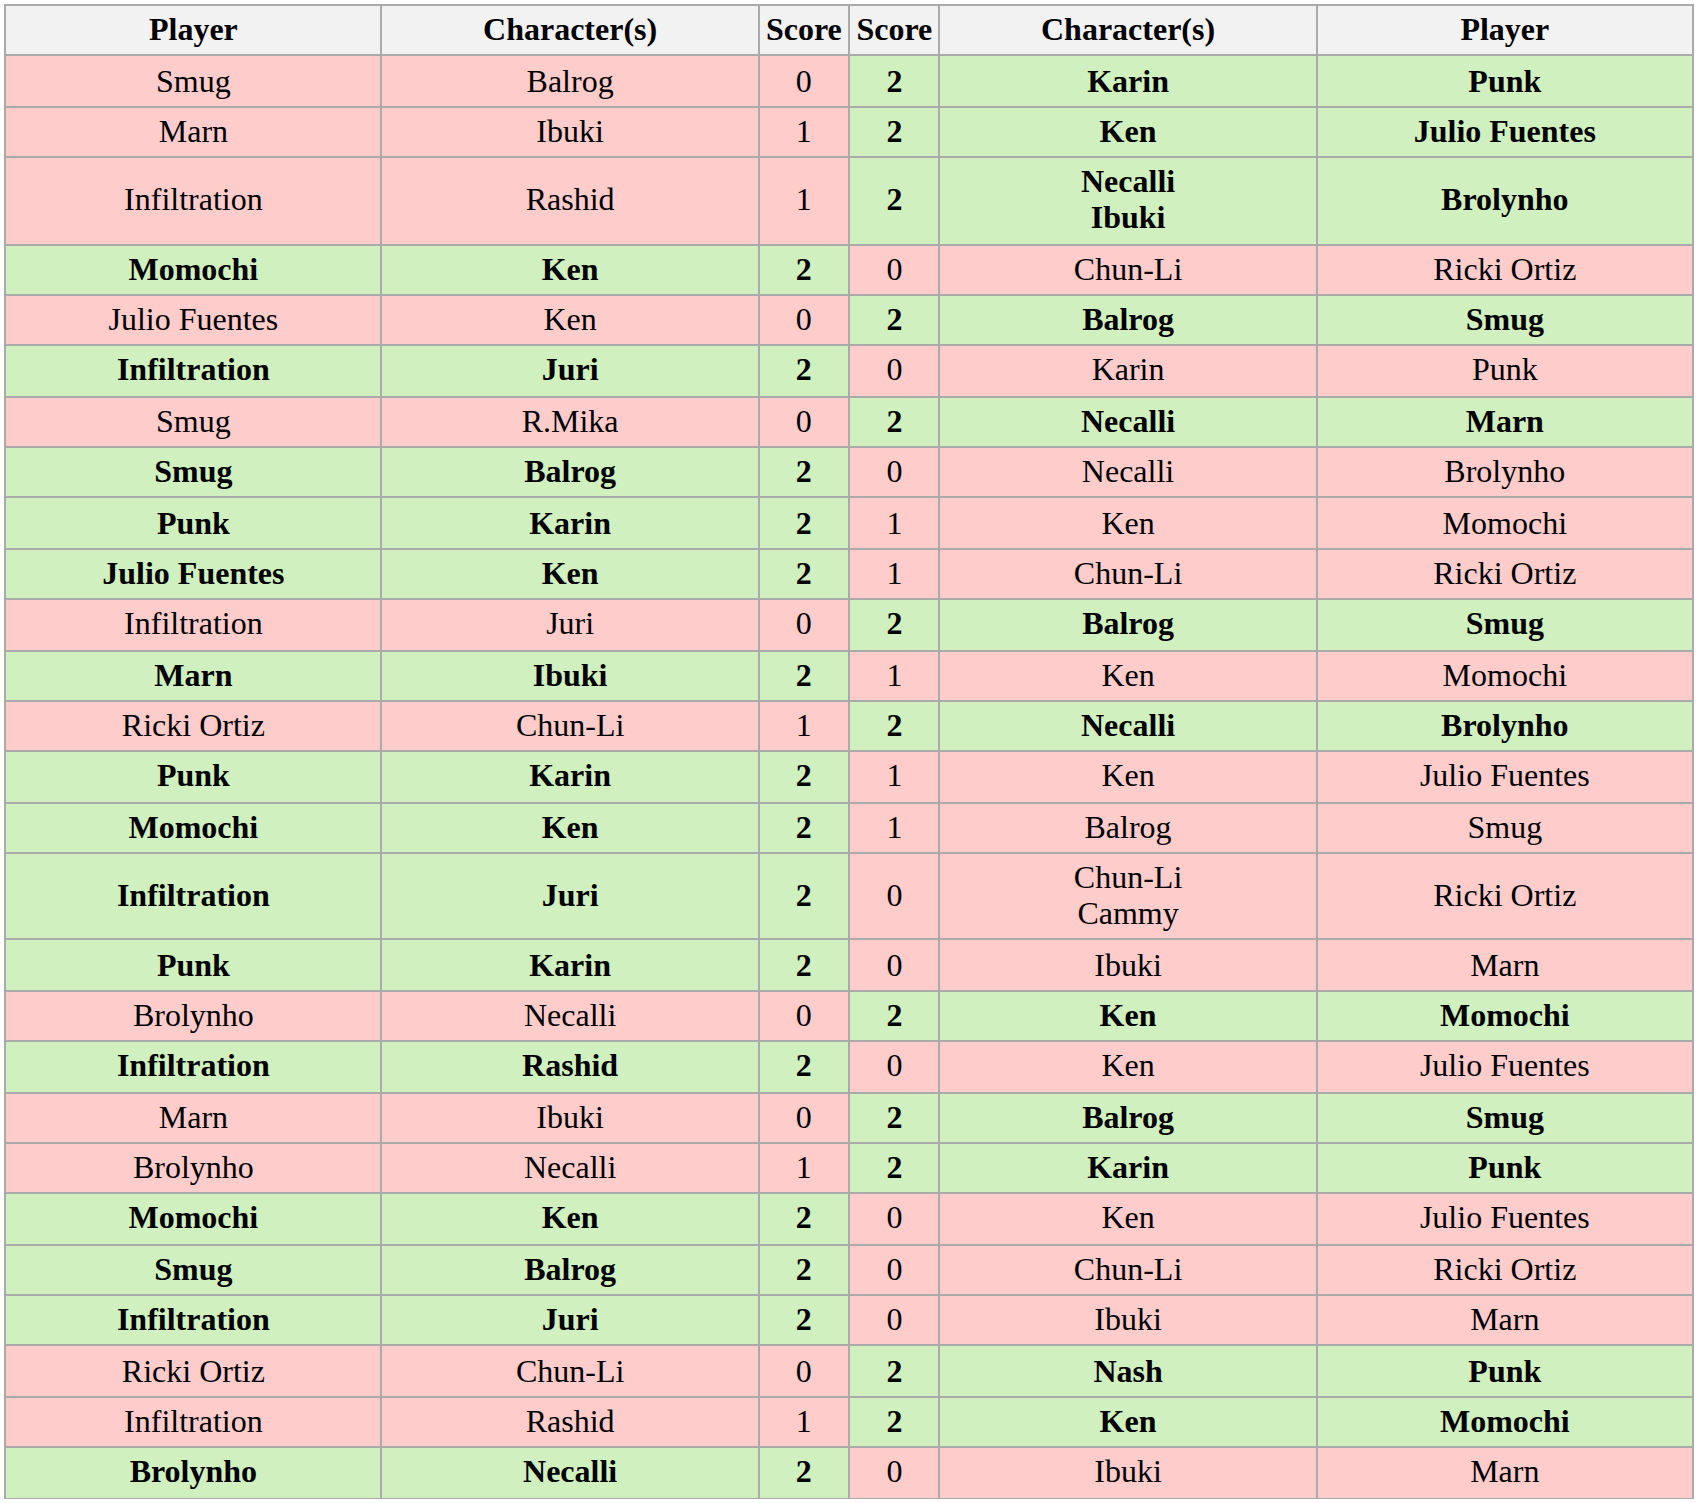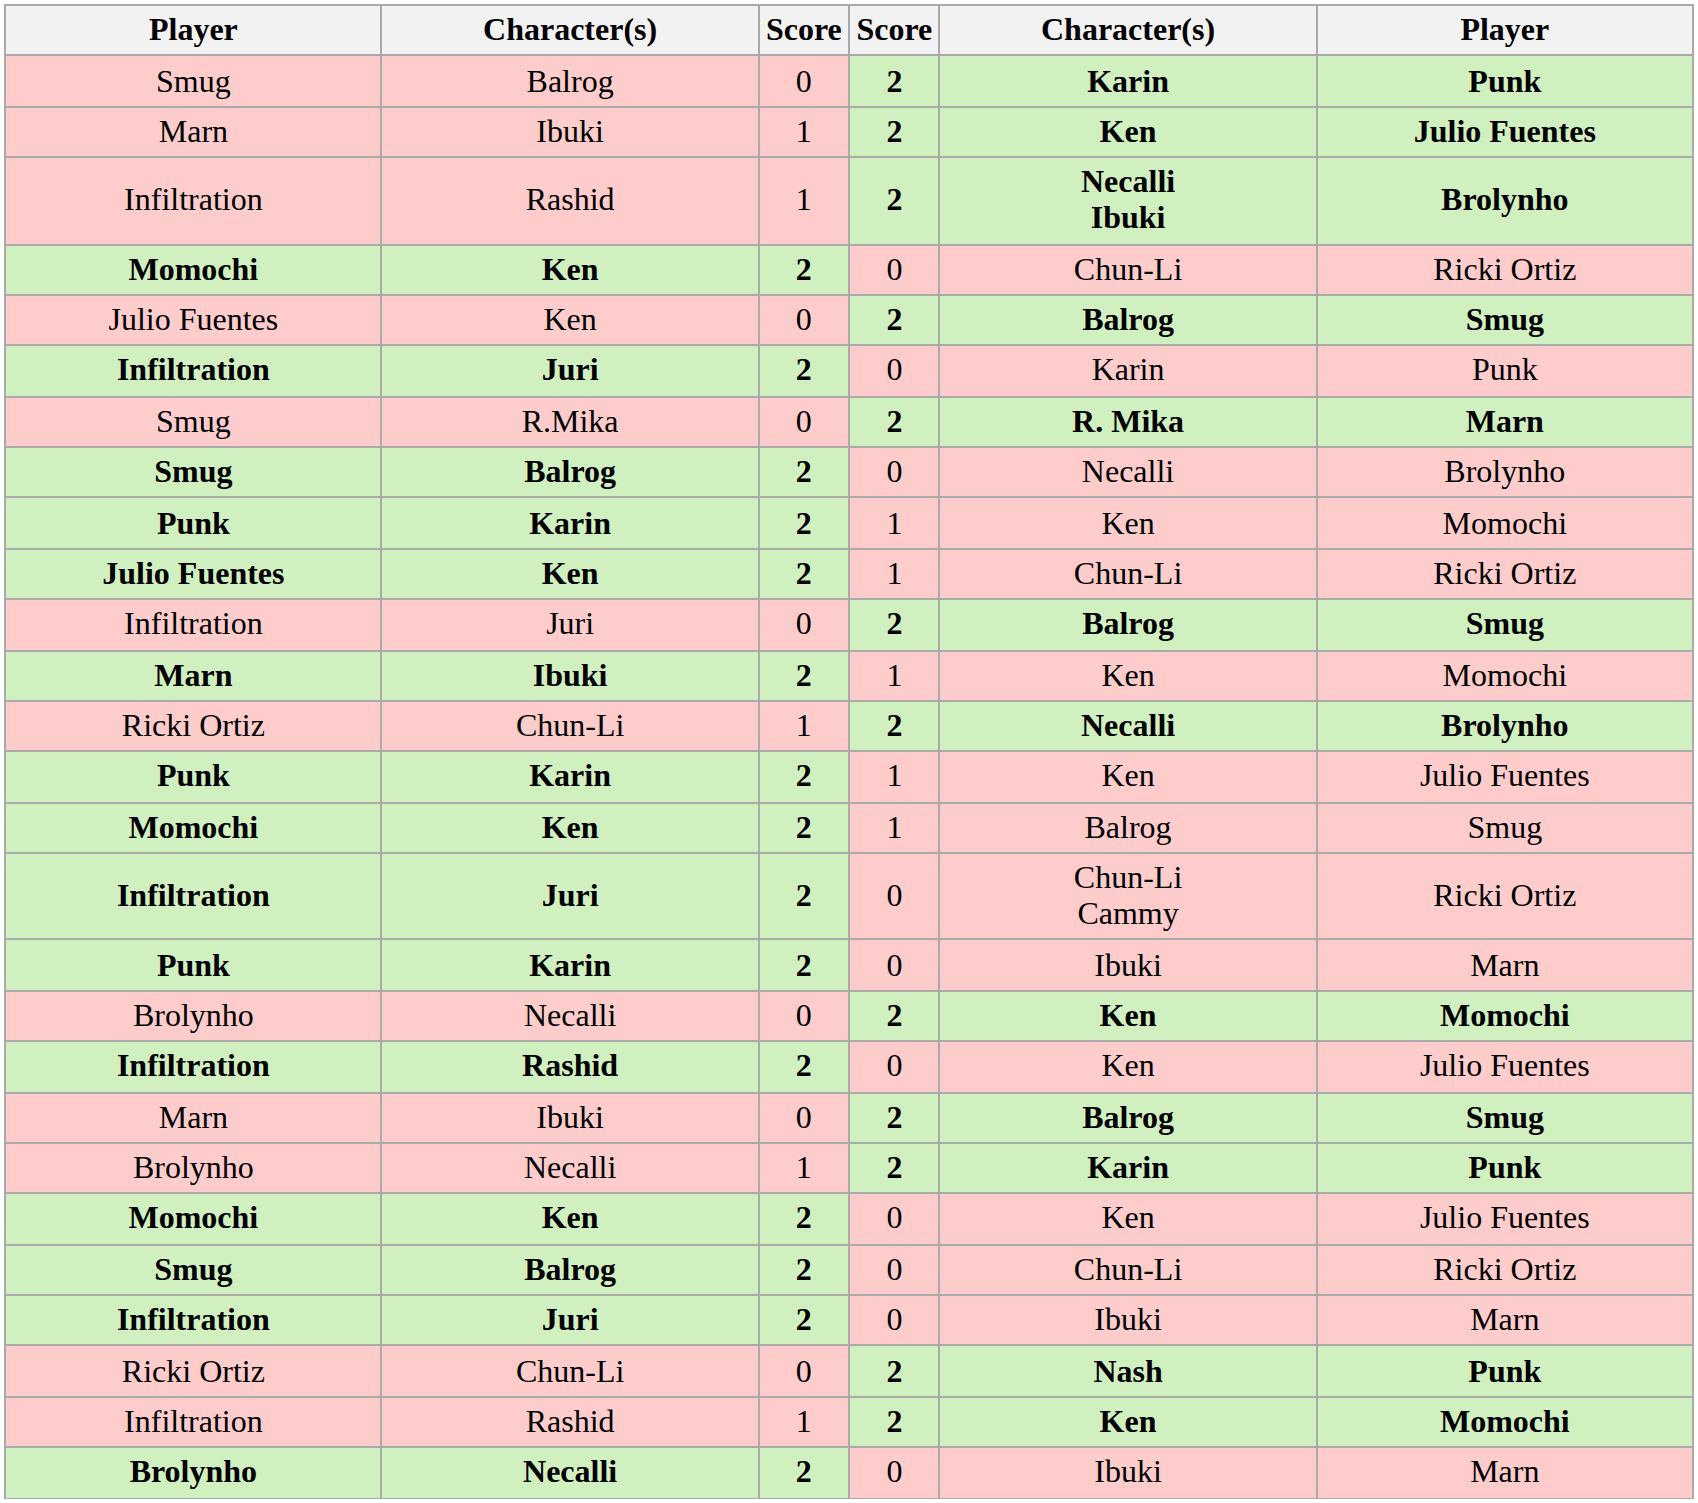R.Mika | column 5: Necalli -> R. Mika
